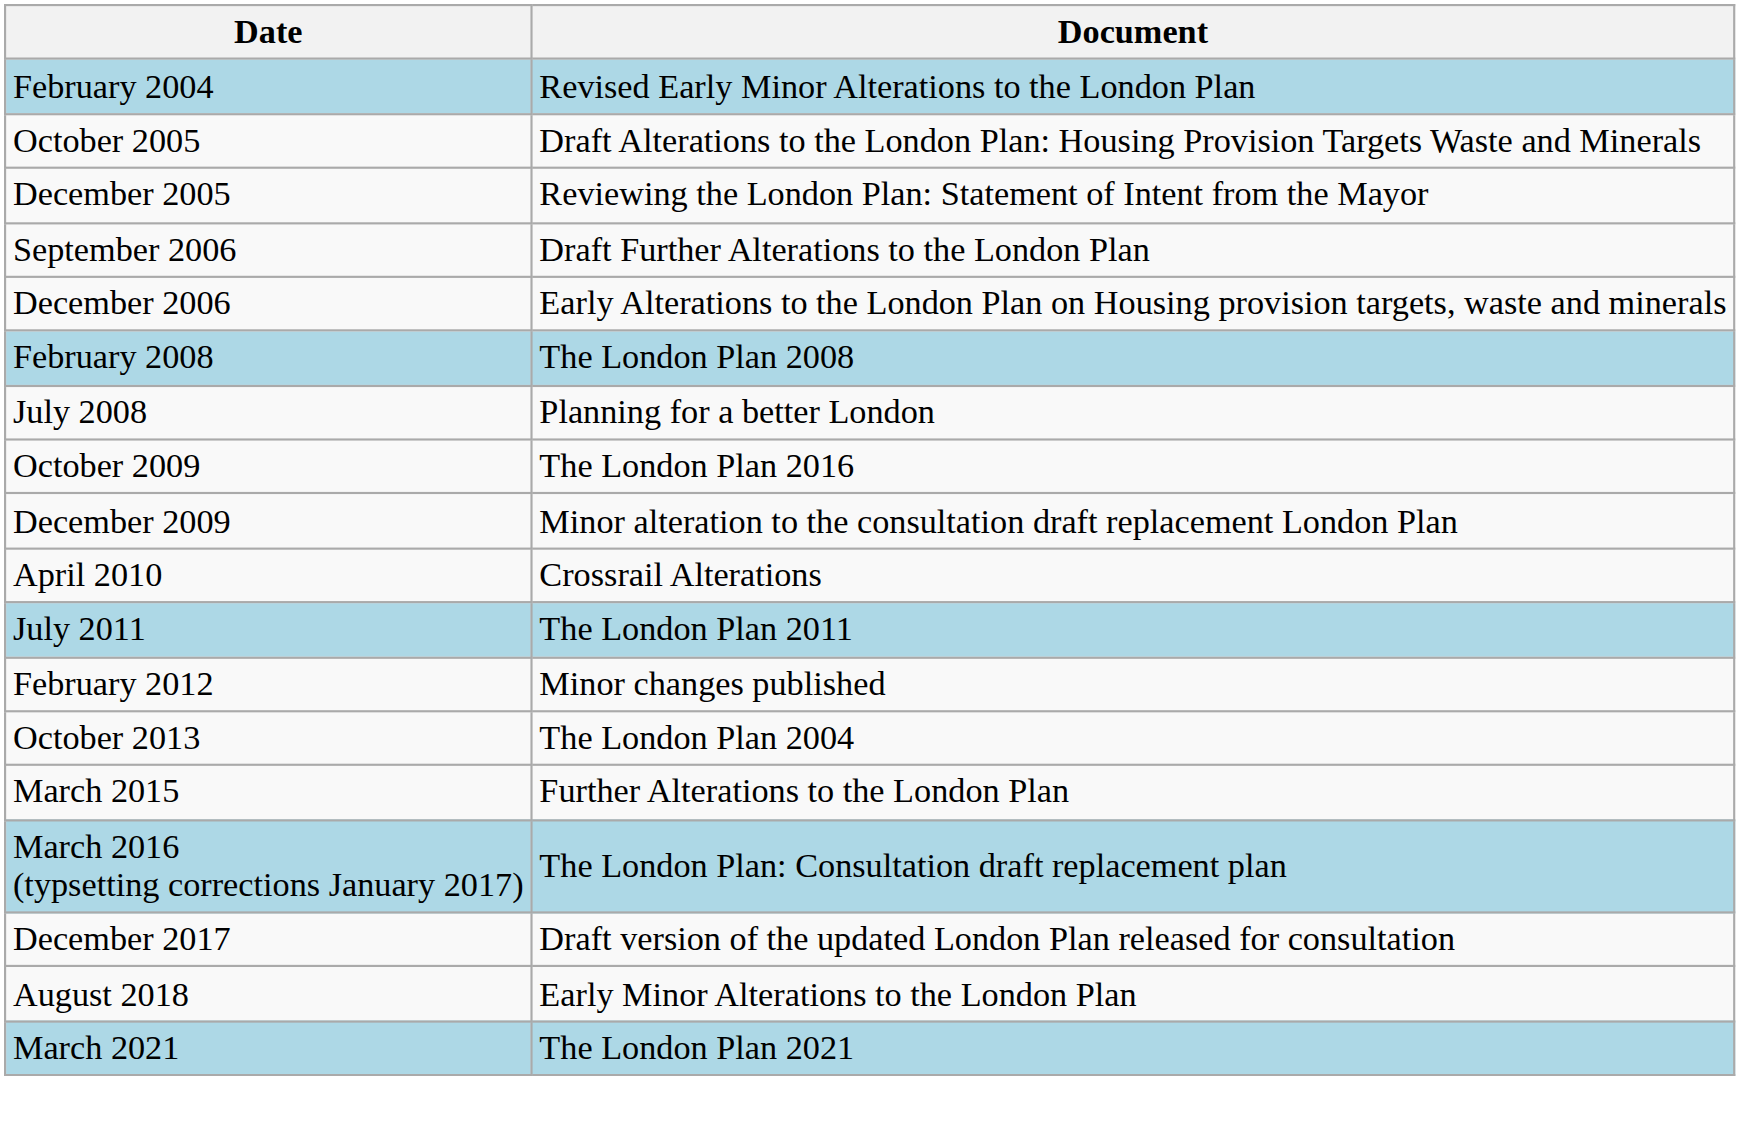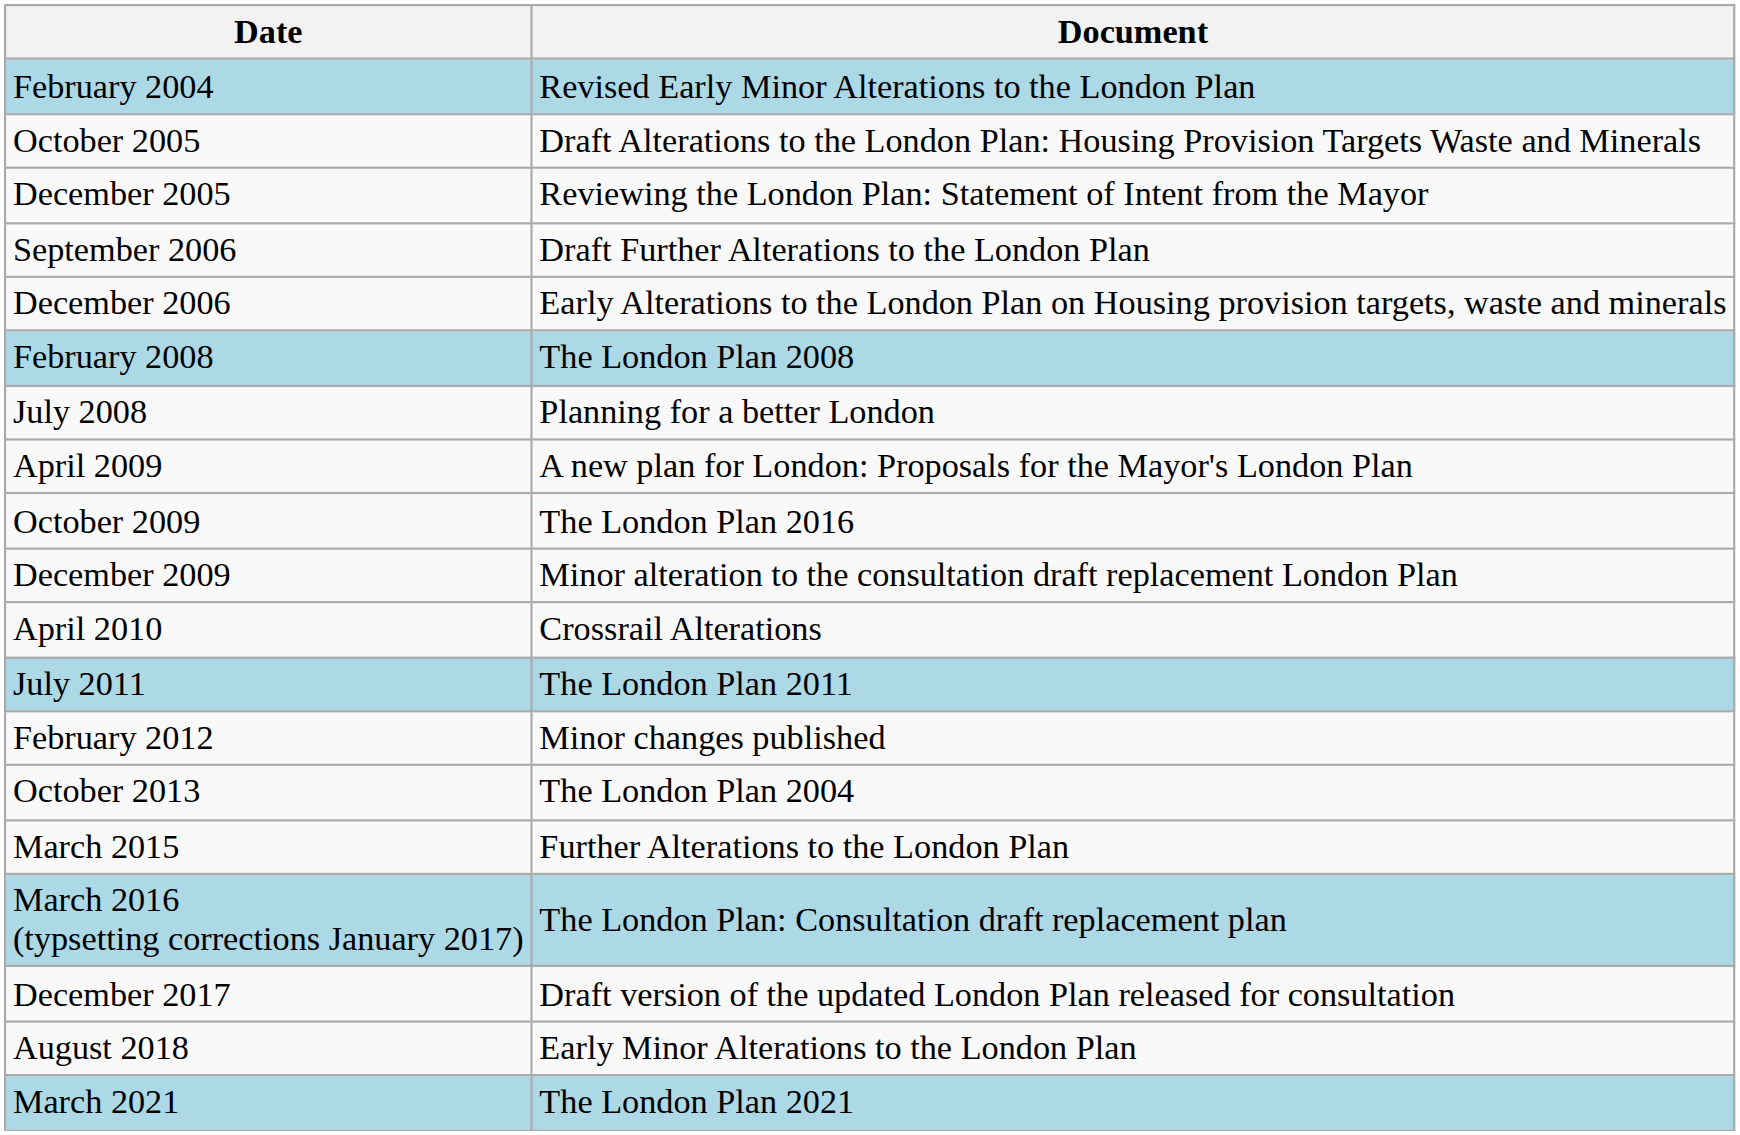+ row: April 2009 | A new plan for London: Proposals for the Mayor's London Plan
